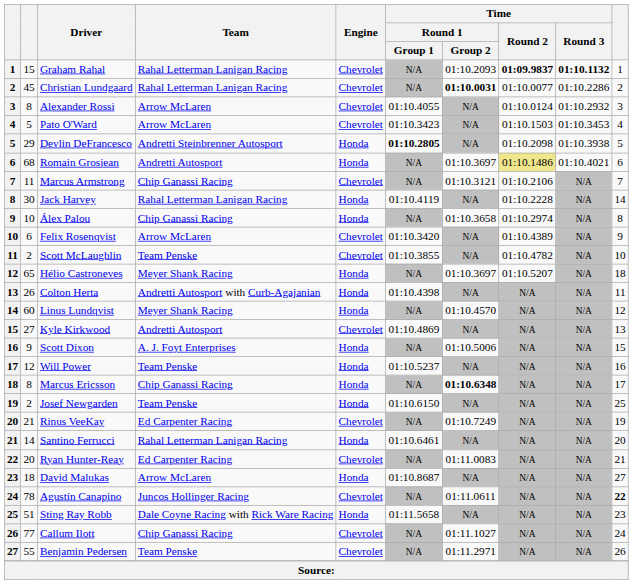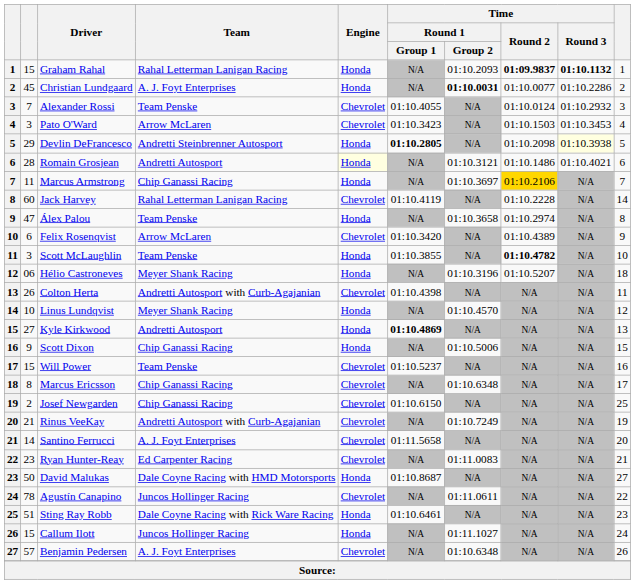Graham Rahal | Engine: Chevrolet -> Honda
Christian Lundgaard | Team: Rahal Letterman Lanigan Racing -> A. J. Foyt Enterprises
Christian Lundgaard | Engine: Chevrolet -> Honda
Alexander Rossi | column 2: 8 -> 7
Alexander Rossi | Team: Arrow McLaren -> Team Penske
Pato O'Ward | column 2: 5 -> 3
Devlin DeFrancesco | Time / Round 3: no background -> lightyellow background
Romain Grosjean | column 2: 68 -> 28
Romain Grosjean | Engine: no background -> lightyellow background
Romain Grosjean | Time / Round 1 / Group 2: 01:10.3697 -> 01:10.3121
Romain Grosjean | Time / Round 2: khaki background -> no background
Marcus Armstrong | Engine: Chevrolet -> Honda
Marcus Armstrong | Time / Round 1 / Group 2: 01:10.3121 -> 01:10.3697
Marcus Armstrong | Time / Round 2: no background -> gold background
Jack Harvey | column 2: 30 -> 60
Jack Harvey | Engine: Honda -> Chevrolet
Álex Palou | column 2: 10 -> 47
Álex Palou | Team: Chip Ganassi Racing -> Team Penske
Scott McLaughlin | column 2: 2 -> 3
Scott McLaughlin | Engine: Chevrolet -> Honda
Scott McLaughlin | Time / Round 2: normal -> bold
Hélio Castroneves | column 2: 65 -> 06
Hélio Castroneves | Time / Round 1 / Group 2: 01:10.3697 -> 01:10.3196
Colton Herta | Engine: Honda -> Chevrolet
Linus Lundqvist | column 2: 60 -> 10
Kyle Kirkwood | Engine: Chevrolet -> Honda
Kyle Kirkwood | Time / Round 1 / Group 1: normal -> bold
Scott Dixon | Team: A. J. Foyt Enterprises -> Chip Ganassi Racing
Will Power | column 2: 12 -> 15
Will Power | Engine: Honda -> Chevrolet
Marcus Ericsson | Engine: Honda -> Chevrolet
Marcus Ericsson | Time / Round 1 / Group 2: bold -> normal
Josef Newgarden | Team: Team Penske -> Chip Ganassi Racing
Josef Newgarden | Engine: Honda -> Chevrolet
Rinus VeeKay | Team: Ed Carpenter Racing -> Andretti Autosport with Curb-Agajanian
Santino Ferrucci | Team: Rahal Letterman Lanigan Racing -> A. J. Foyt Enterprises
Santino Ferrucci | Engine: Honda -> Chevrolet
Santino Ferrucci | Time / Round 1 / Group 1: 01:10.6461 -> 01:11.5658
Ryan Hunter-Reay | column 2: 20 -> 23
David Malukas | column 2: 18 -> 50
David Malukas | Team: Arrow McLaren -> Dale Coyne Racing with HMD Motorsports
Agustín Canapino | column 10: bold -> normal
Sting Ray Robb | Time / Round 1 / Group 1: 01:11.5658 -> 01:10.6461
Callum Ilott | column 2: 77 -> 15
Callum Ilott | Team: Chip Ganassi Racing -> Juncos Hollinger Racing
Callum Ilott | Engine: Chevrolet -> Honda
Benjamin Pedersen | column 2: 55 -> 57
Benjamin Pedersen | Team: Team Penske -> A. J. Foyt Enterprises
Benjamin Pedersen | Time / Round 1 / Group 2: 01:11.2971 -> 01:10.6348
